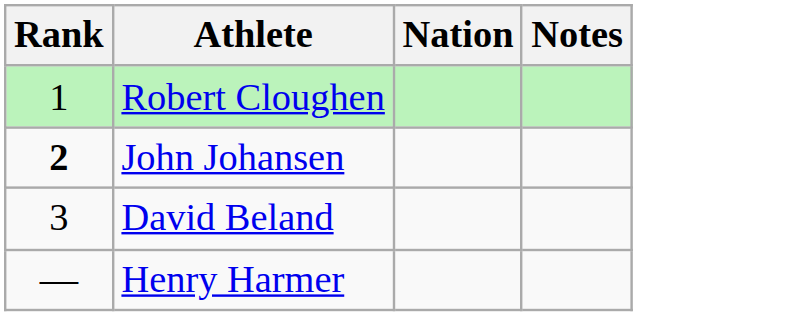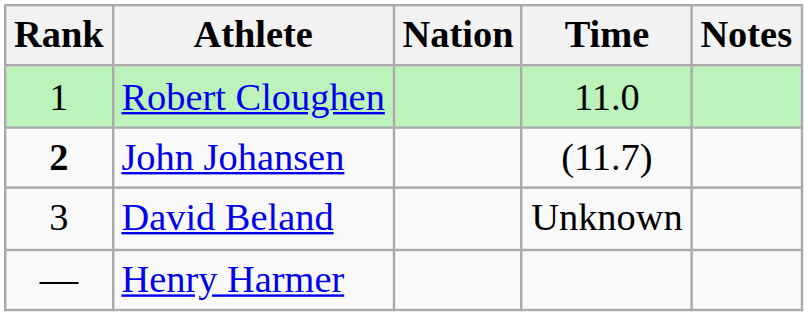+ column: Time | 11.0 | (11.7) | Unknown
